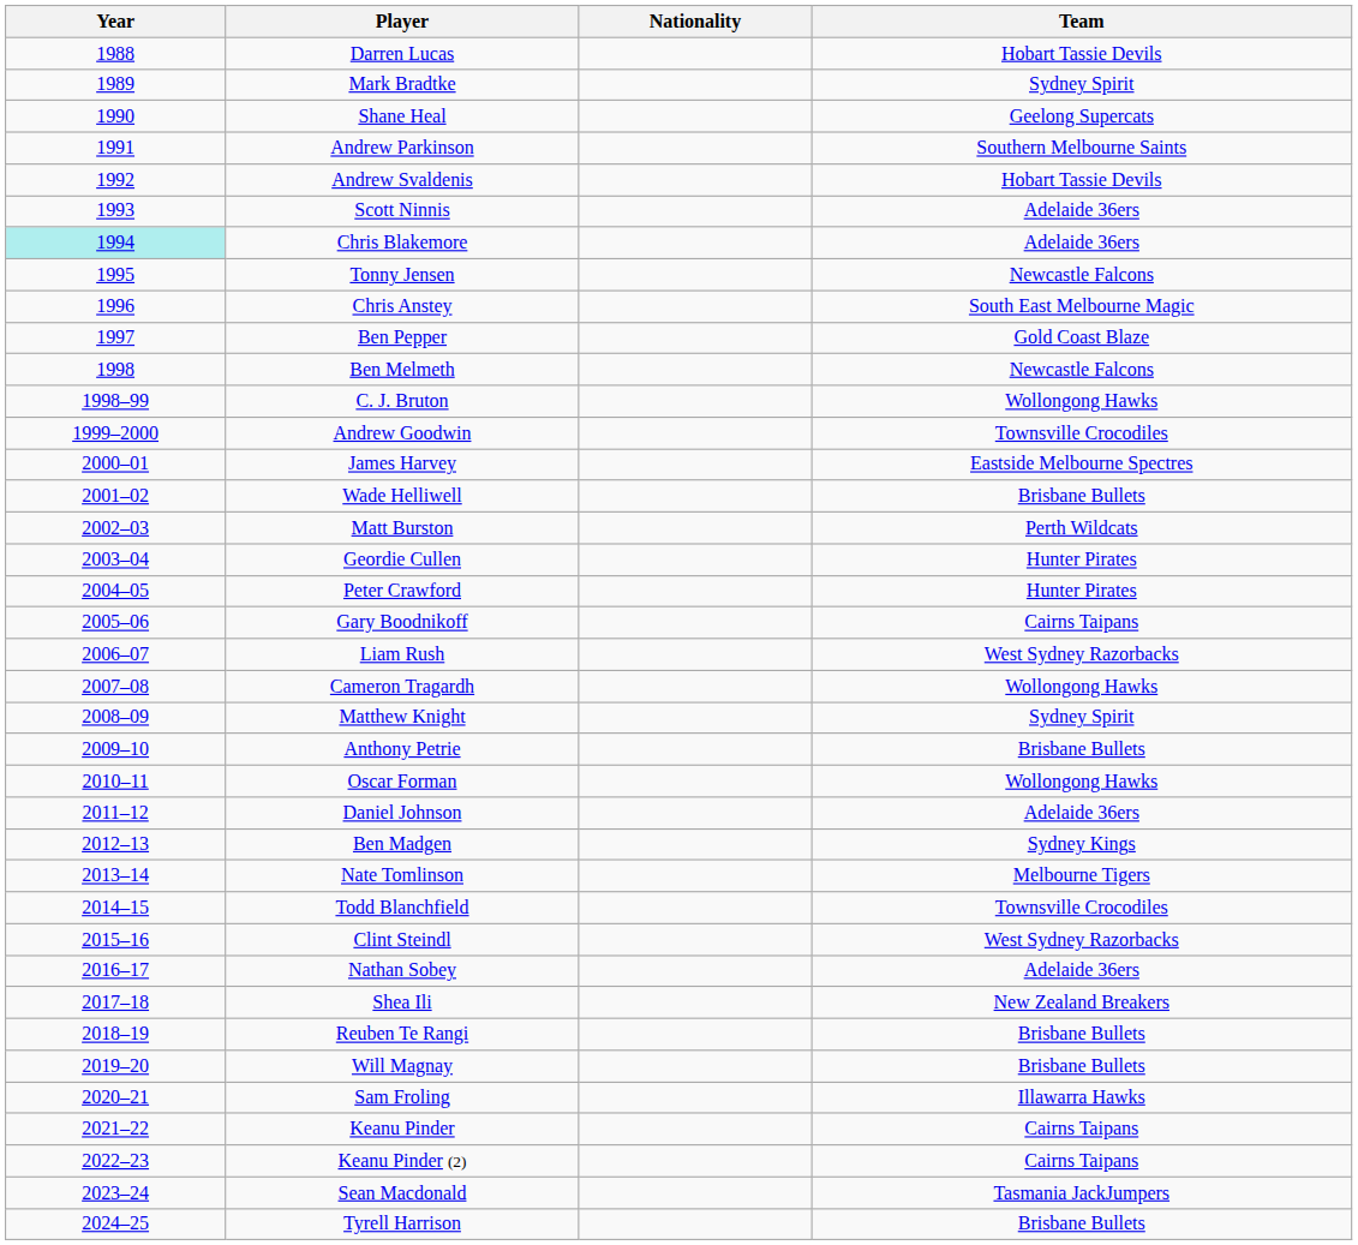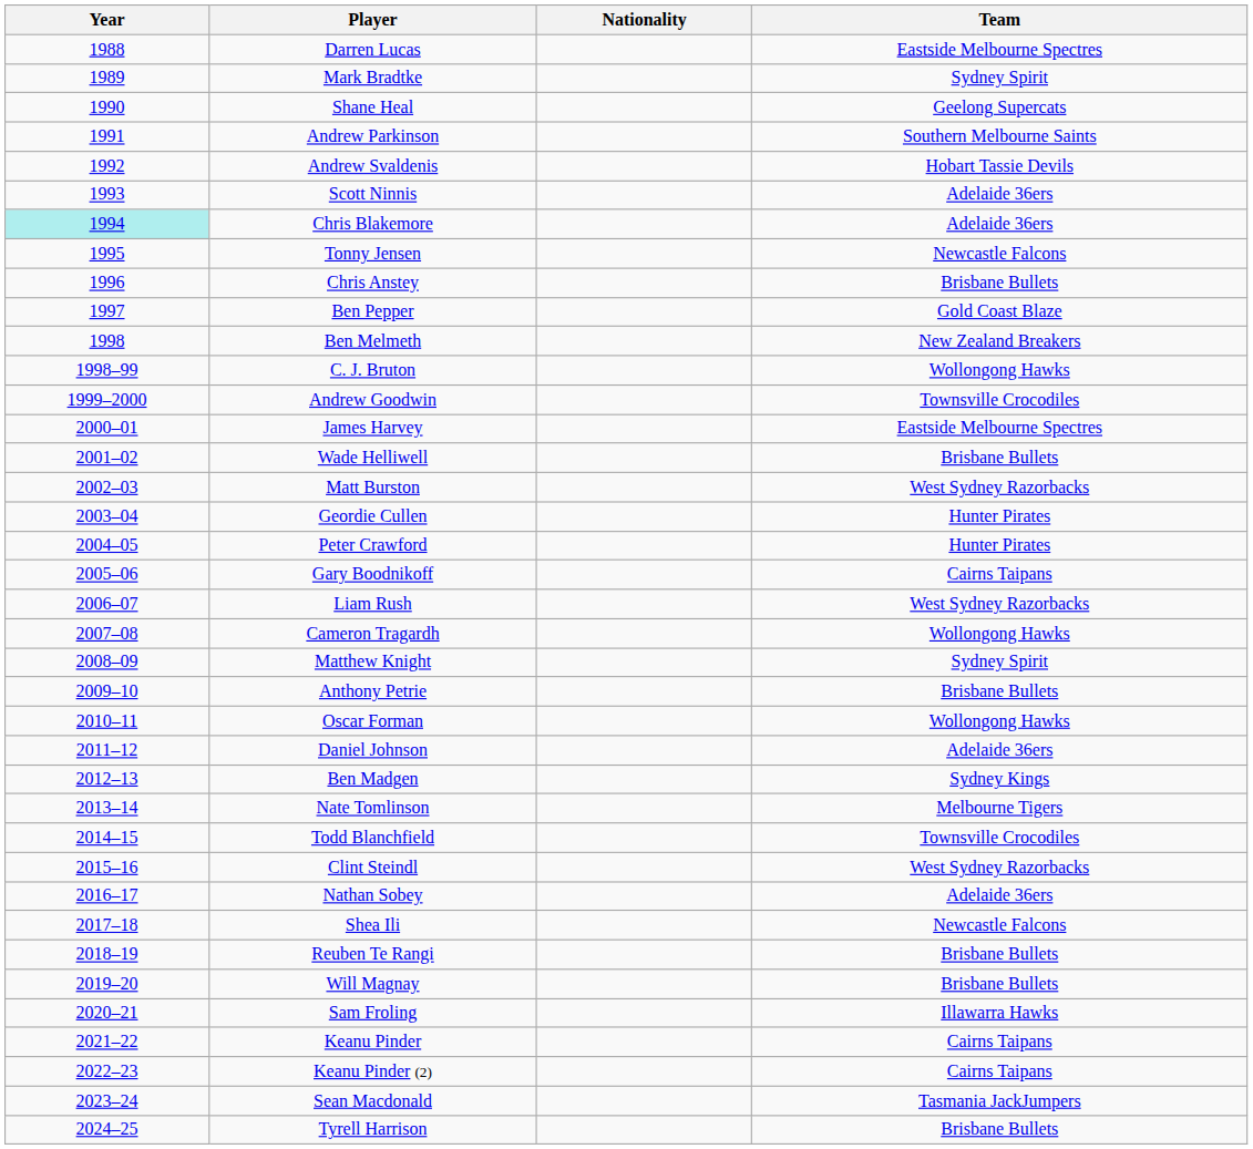Darren Lucas | Team: Hobart Tassie Devils -> Eastside Melbourne Spectres
Chris Anstey | Team: South East Melbourne Magic -> Brisbane Bullets
Ben Melmeth | Team: Newcastle Falcons -> New Zealand Breakers
Matt Burston | Team: Perth Wildcats -> West Sydney Razorbacks
Shea Ili | Team: New Zealand Breakers -> Newcastle Falcons
